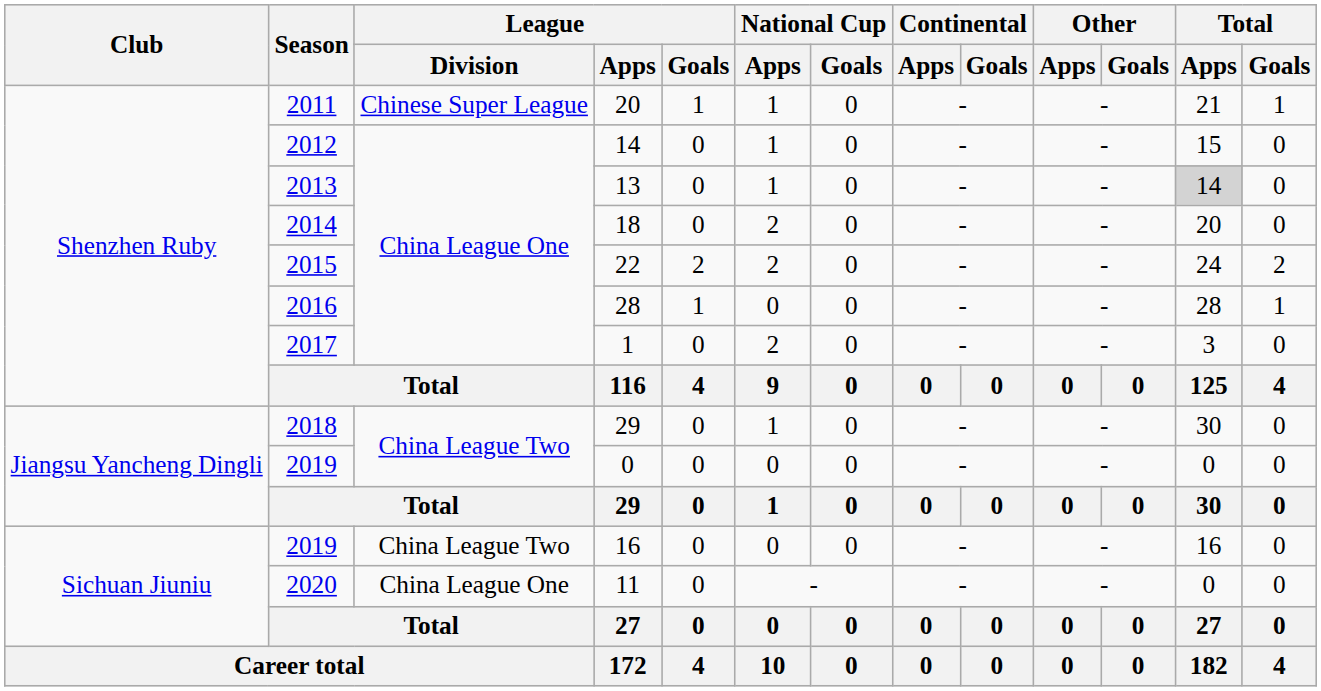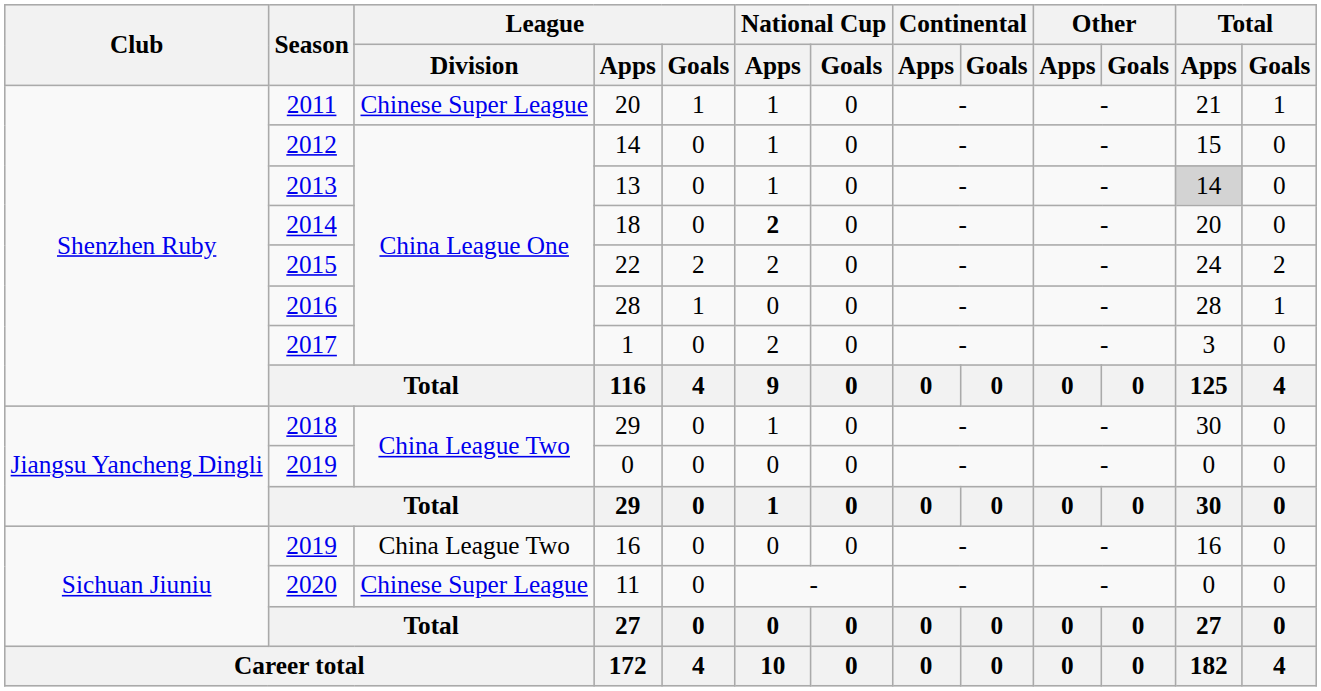18 | National Cup / Apps: normal -> bold
11 | League / Division: China League One -> Chinese Super League
